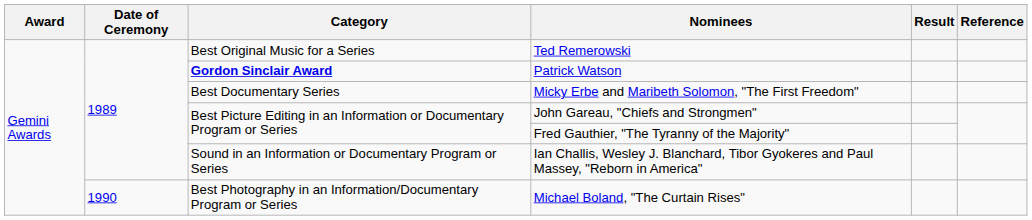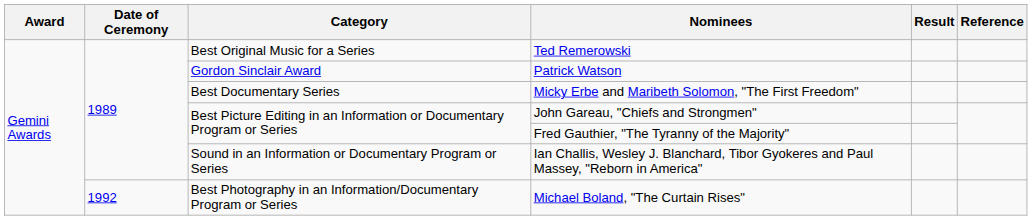Patrick Watson | Category: bold -> normal
Michael Boland, "The Curtain Rises" | Date of Ceremony: 1990 -> 1992
